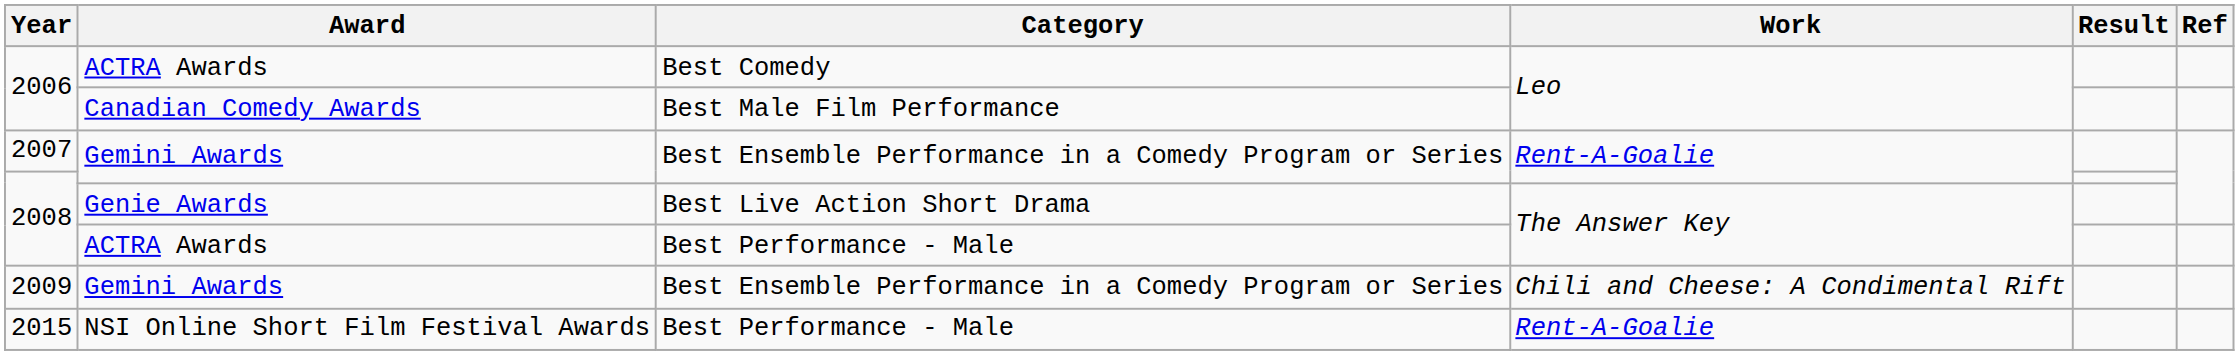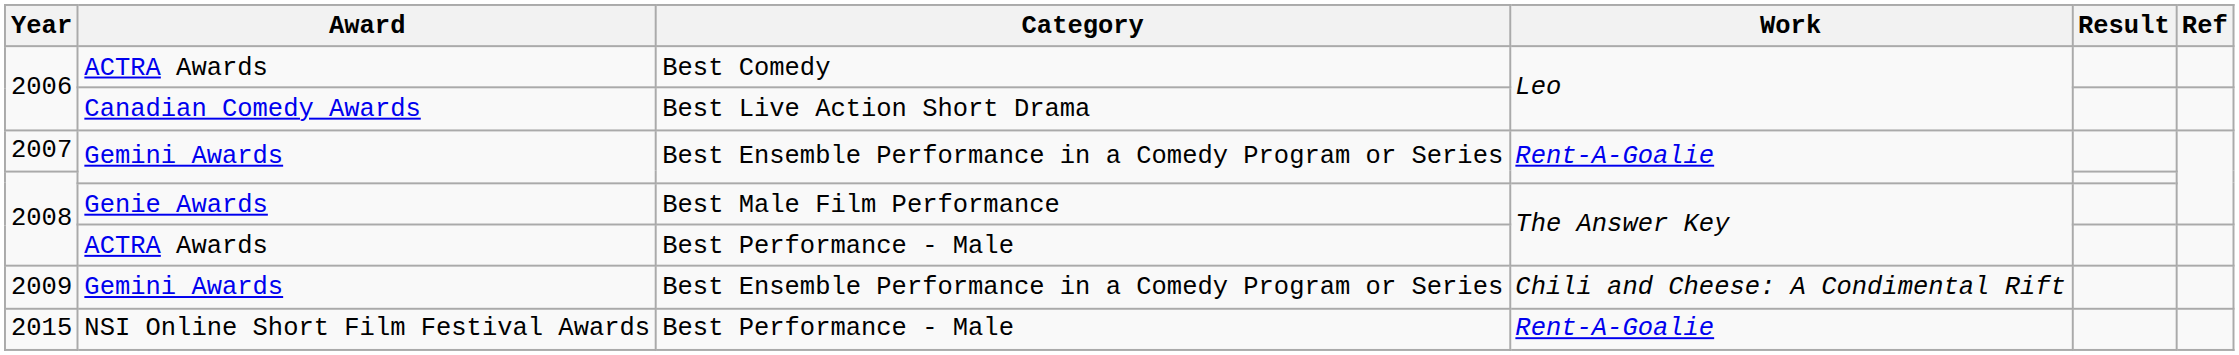2006 / Canadian Comedy Awards | Category: Best Male Film Performance -> Best Live Action Short Drama
2008 / Genie Awards | Category: Best Live Action Short Drama -> Best Male Film Performance
